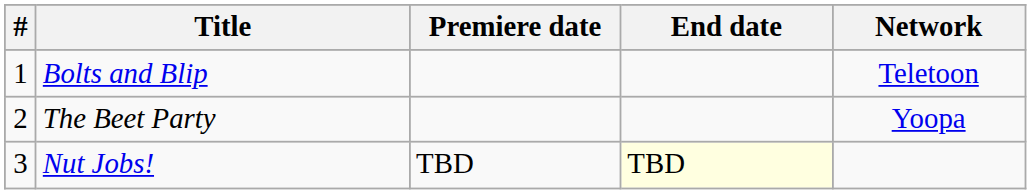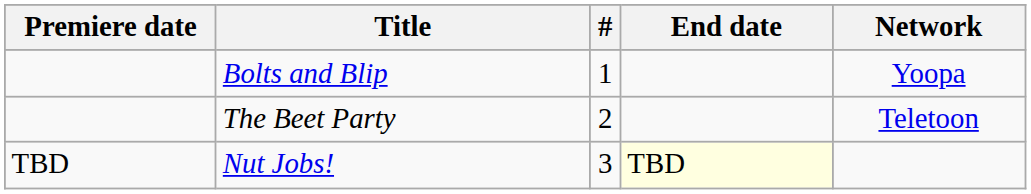columns swapped: # <-> Premiere date
Bolts and Blip | Network: Teletoon -> Yoopa
The Beet Party | Network: Yoopa -> Teletoon
